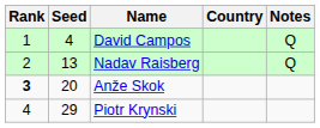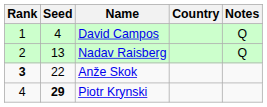Anže Skok | Seed: 20 -> 22
Piotr Krynski | Seed: normal -> bold
